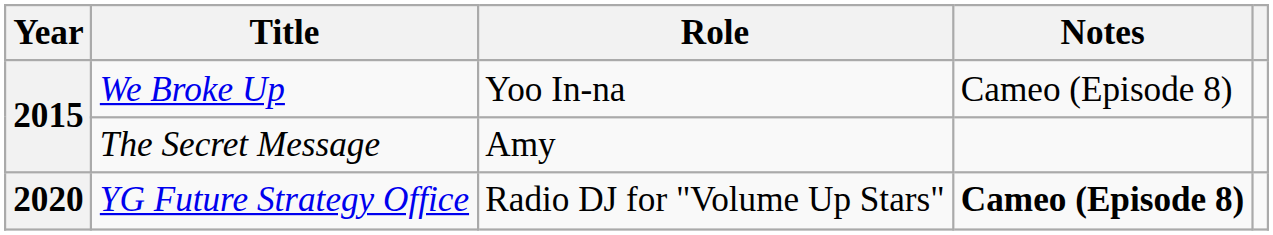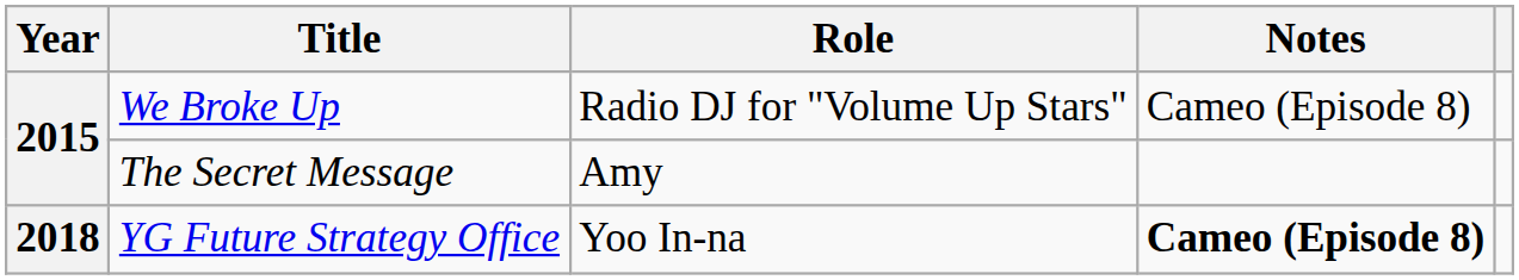We Broke Up | Role: Yoo In-na -> Radio DJ for "Volume Up Stars"
YG Future Strategy Office | Year: 2020 -> 2018
YG Future Strategy Office | Role: Radio DJ for "Volume Up Stars" -> Yoo In-na
